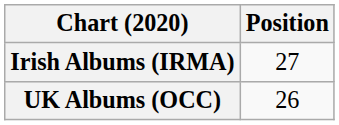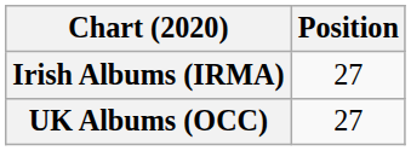UK Albums (OCC) | Position: 26 -> 27
